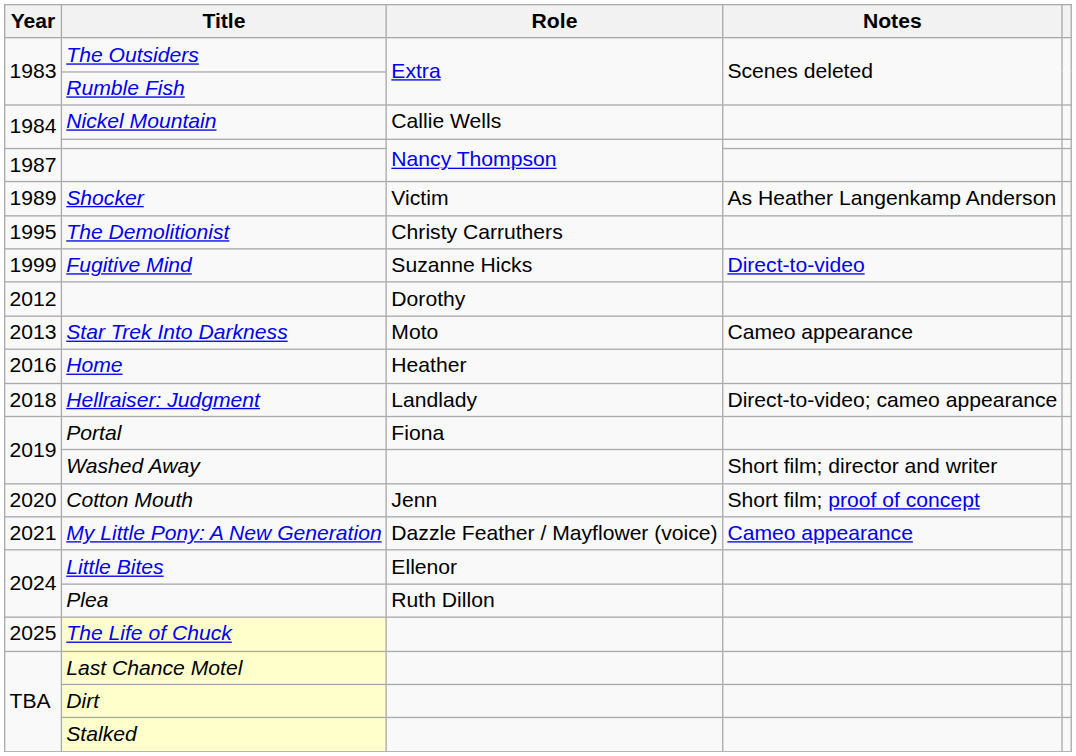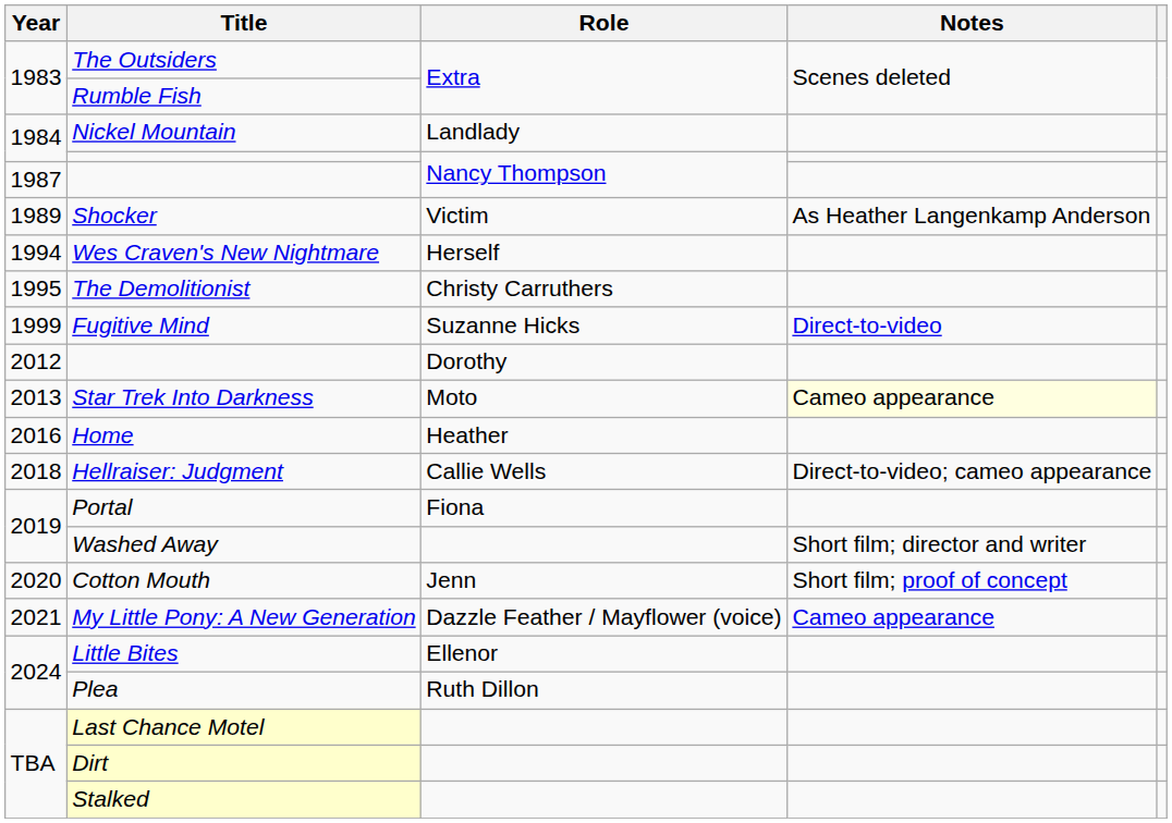Nickel Mountain | Role: Callie Wells -> Landlady
+ row: 1994 | Wes Craven's New Nightmare | Herself
Star Trek Into Darkness | Notes: no background -> lightyellow background
Hellraiser: Judgment | Role: Landlady -> Callie Wells
- row: 2025 | The Life of Chuck
